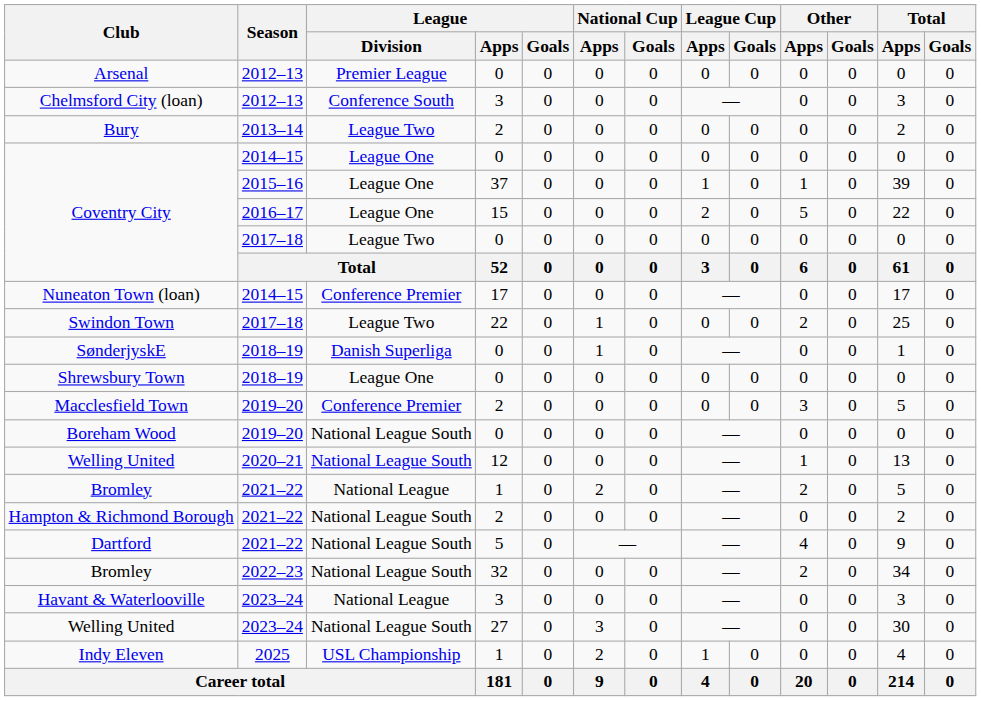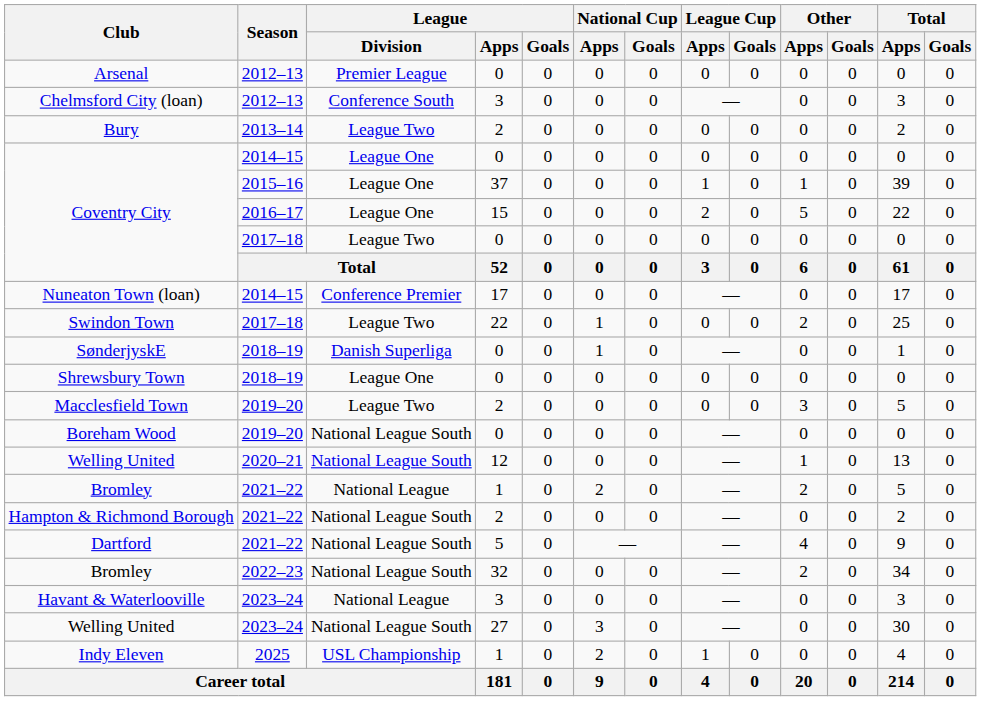Macclesfield Town | League / Division: Conference Premier -> League Two
